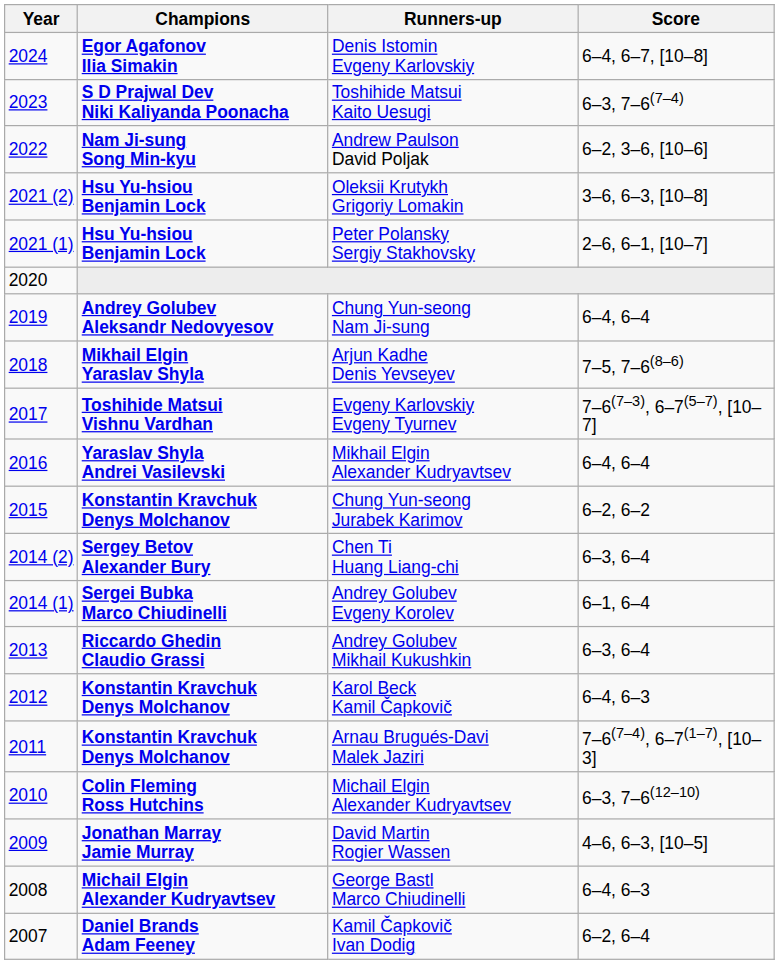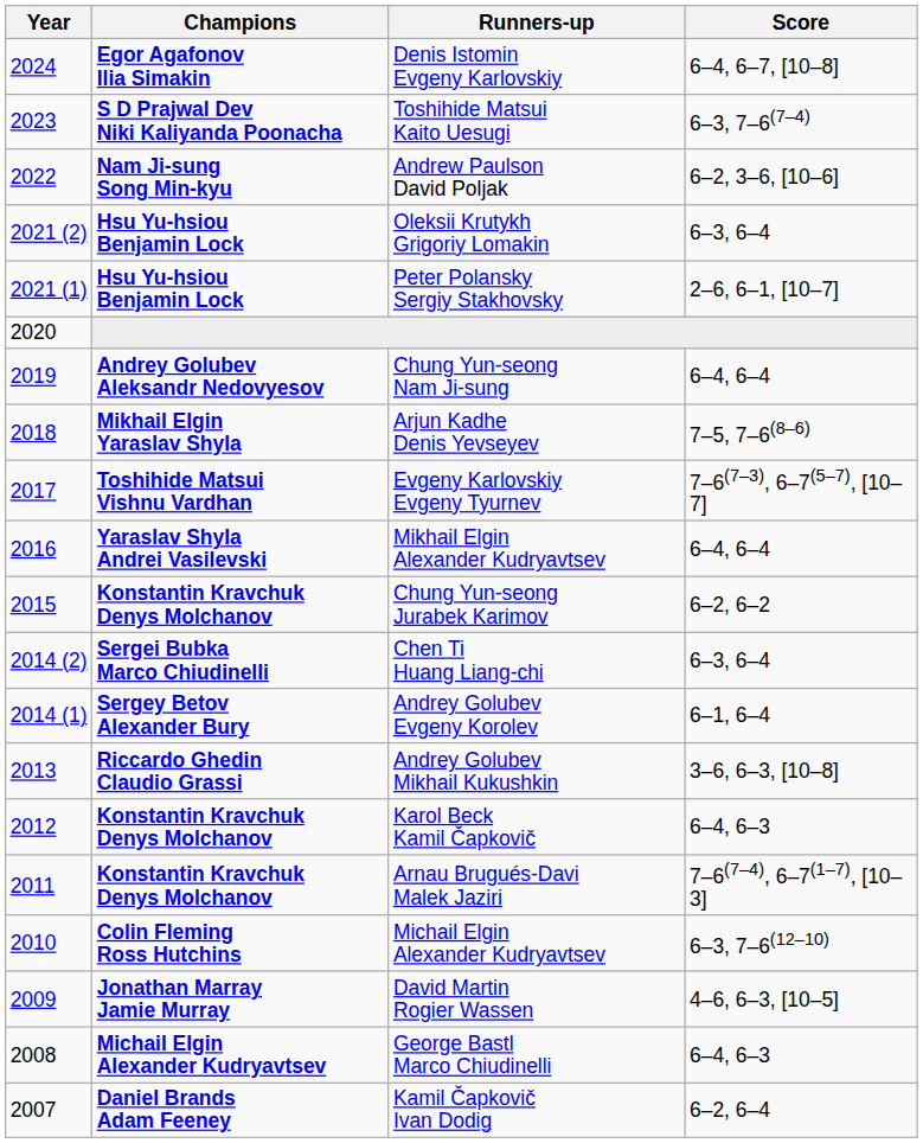Oleksii Krutykh Grigoriy Lomakin | Score: 3–6, 6–3, [10–8] -> 6–3, 6–4
Chen Ti Huang Liang-chi | Champions: Sergey Betov Alexander Bury -> Sergei Bubka Marco Chiudinelli
Andrey Golubev Evgeny Korolev | Champions: Sergei Bubka Marco Chiudinelli -> Sergey Betov Alexander Bury
Andrey Golubev Mikhail Kukushkin | Score: 6–3, 6–4 -> 3–6, 6–3, [10–8]
